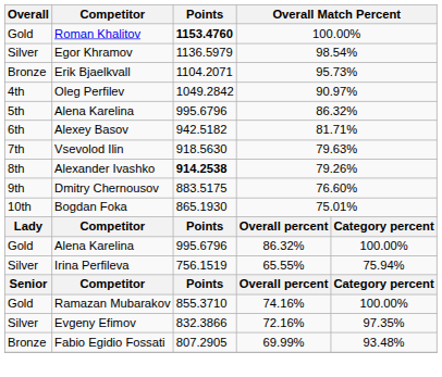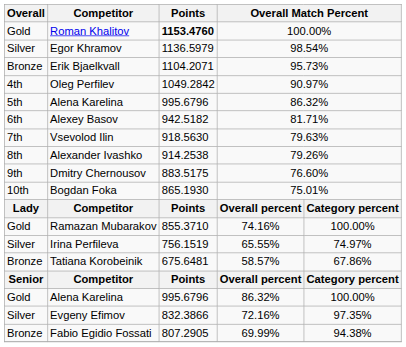Alexander Ivashko | Points: bold -> normal
rows swapped: Gold / Alena Karelina <-> Ramazan Mubarakov
Irina Perfileva | column 5: 75.94% -> 74.97%
+ row: Bronze | Tatiana Korobeinik | 675.6481 | 58.57% | 67.86%
Fabio Egidio Fossati | column 5: 93.48% -> 94.38%
